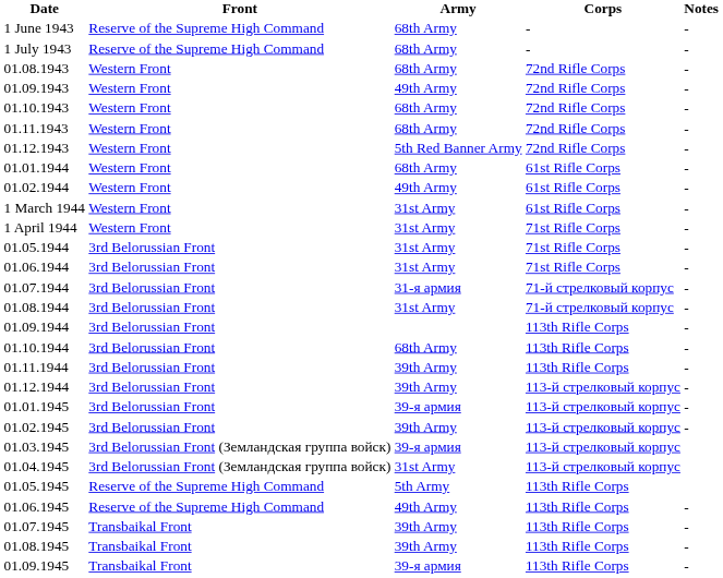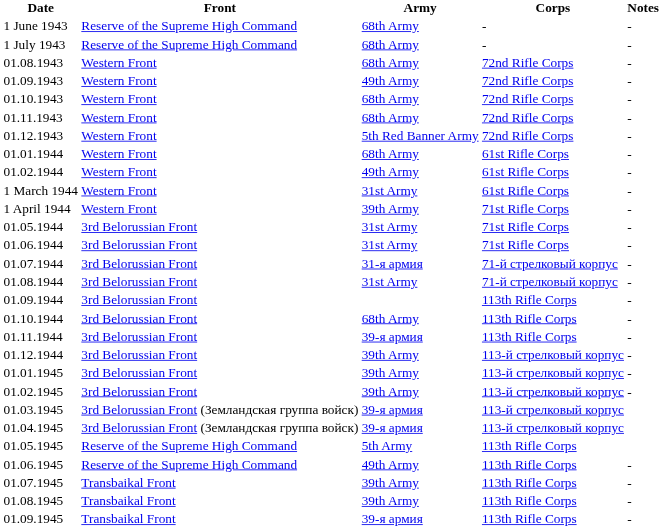1 April 1944 | Army: 31st Army -> 39th Army
01.11.1944 | Army: 39th Army -> 39-я армия
01.01.1945 | Army: 39-я армия -> 39th Army
01.04.1945 | Army: 31st Army -> 39-я армия
